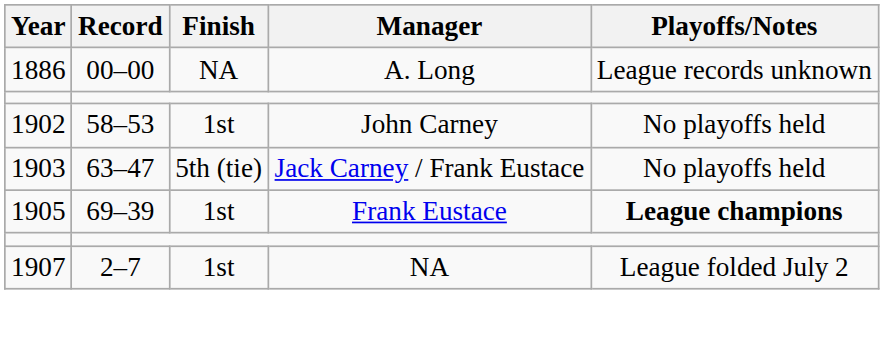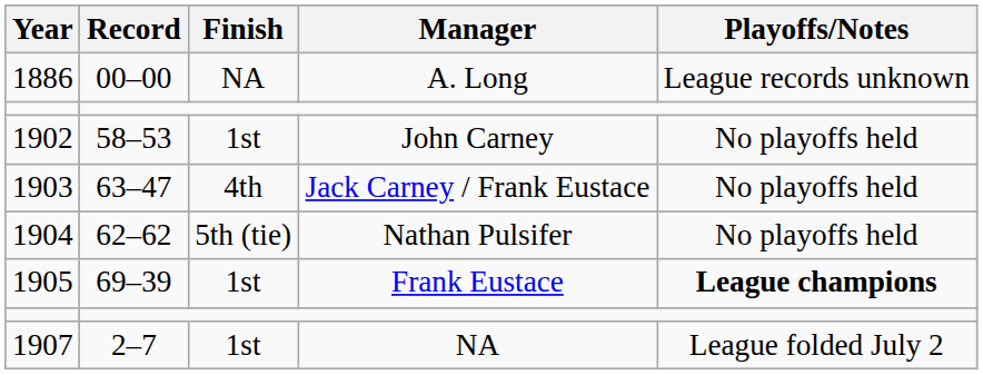1903 | Finish: 5th (tie) -> 4th
+ row: 1904 | 62–62 | 5th (tie) | Nathan Pulsifer | No playoffs held
